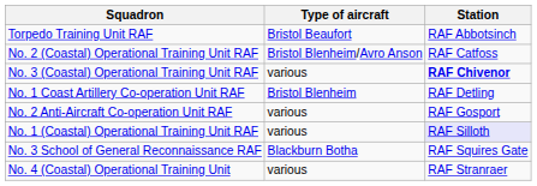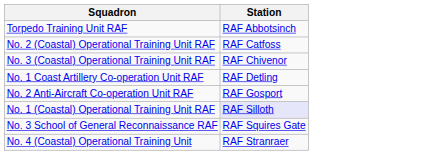- column: Type of aircraft | Bristol Beaufort | Bristol Blenheim/Avro Anson | various | Bristol Blenheim | various | various | Blackburn Botha | various
No. 3 (Coastal) Operational Training Unit RAF | Station: bold -> normal
